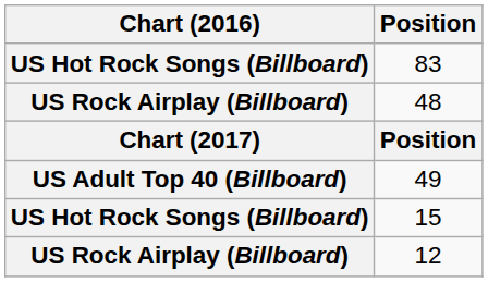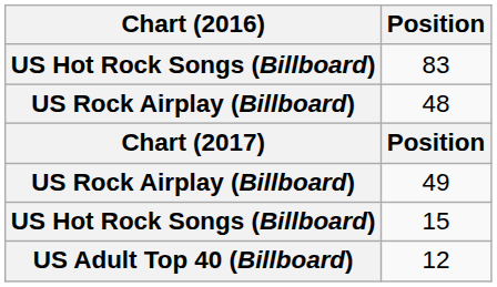49 | Chart (2016): US Adult Top 40 (Billboard) -> US Rock Airplay (Billboard)
12 | Chart (2016): US Rock Airplay (Billboard) -> US Adult Top 40 (Billboard)
